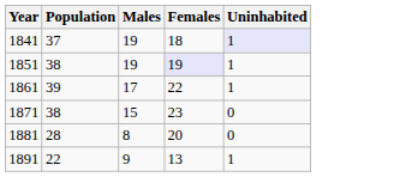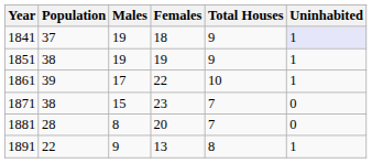+ column: Total Houses | 9 | 9 | 10 | 7 | 7 | 8
1851 | Females: lavender background -> no background
